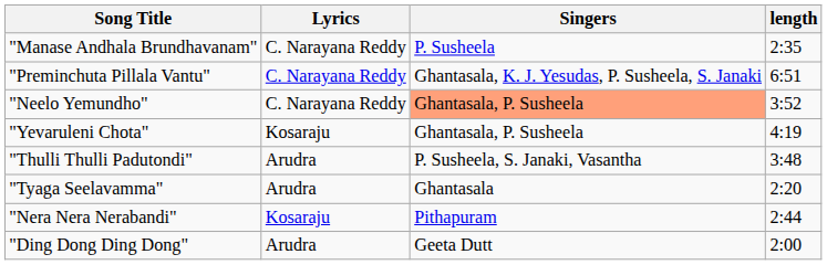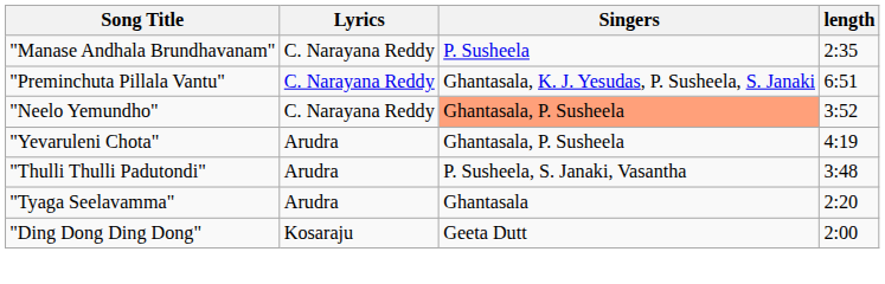"Yevaruleni Chota" | Lyrics: Kosaraju -> Arudra
- row: "Nera Nera Nerabandi" | Kosaraju | Pithapuram | 2:44
"Ding Dong Ding Dong" | Lyrics: Arudra -> Kosaraju
